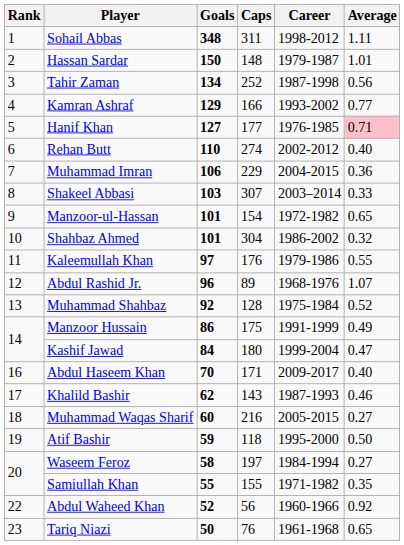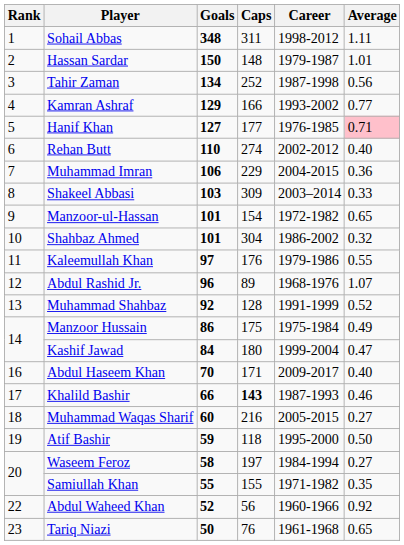Shakeel Abbasi | Caps: 307 -> 309
Muhammad Shahbaz | Career: 1975-1984 -> 1991-1999
Manzoor Hussain | Career: 1991-1999 -> 1975-1984
Khalild Bashir | Goals: 62 -> 66
Khalild Bashir | Caps: normal -> bold
